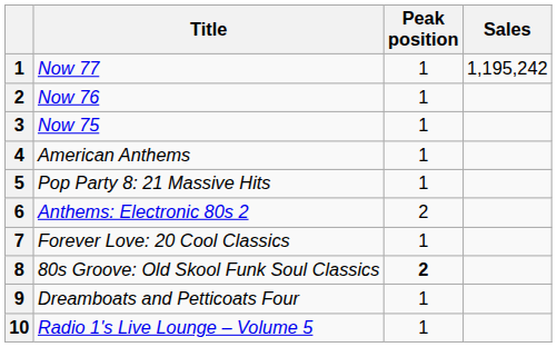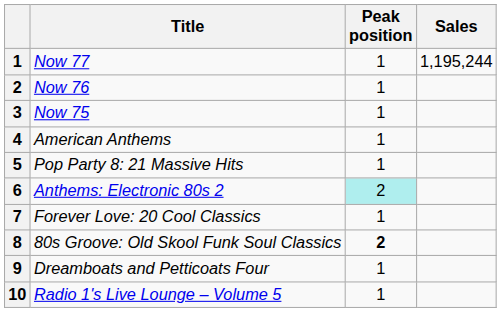Now 77 | Sales: 1,195,242 -> 1,195,244
Anthems: Electronic 80s 2 | Peak position: no background -> paleturquoise background
